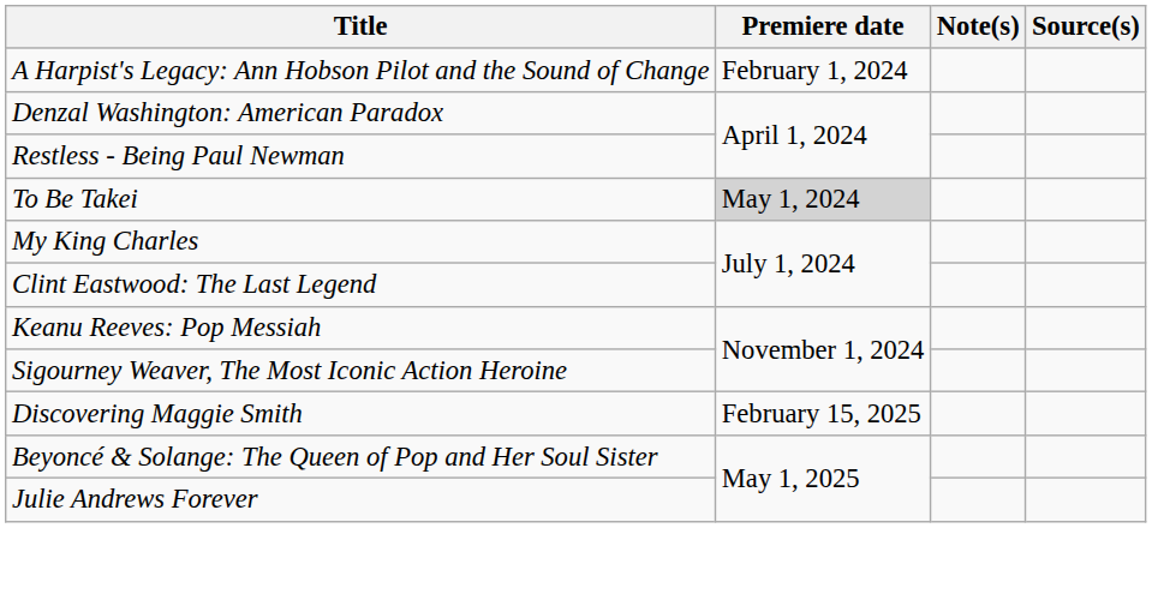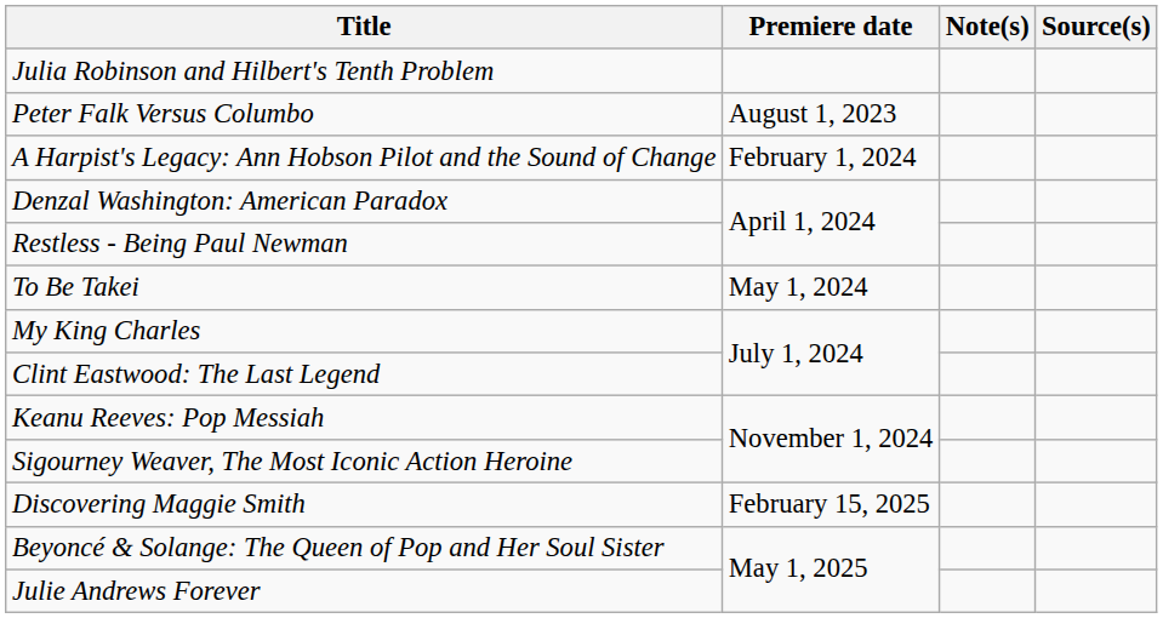+ row: Julia Robinson and Hilbert's Tenth Problem
+ row: Peter Falk Versus Columbo | August 1, 2023
To Be Takei | Premiere date: lightgrey background -> no background
